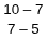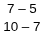rows swapped: 7 – 5 <-> 10 – 7
